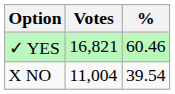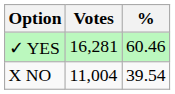✓ YES | Votes: 16,821 -> 16,281
